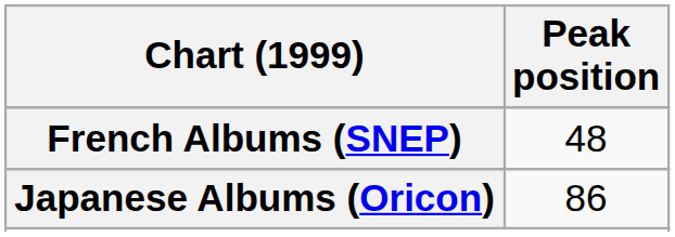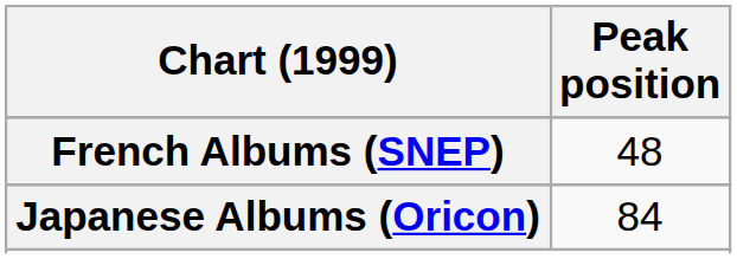Japanese Albums (Oricon) | Peak position: 86 -> 84
